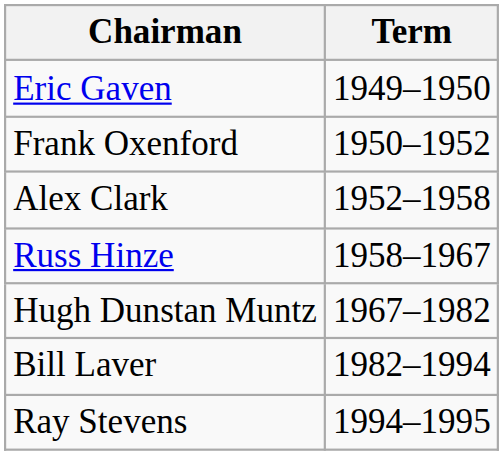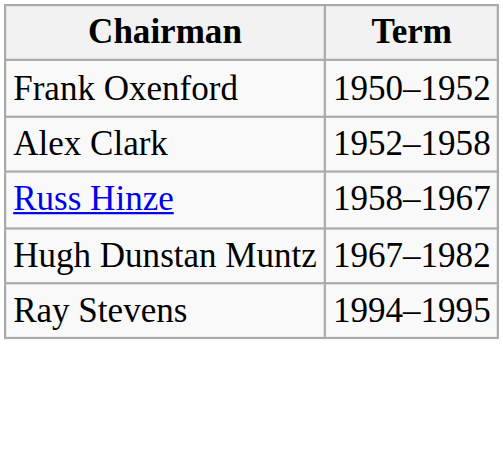- row: Eric Gaven | 1949–1950
- row: Bill Laver | 1982–1994
